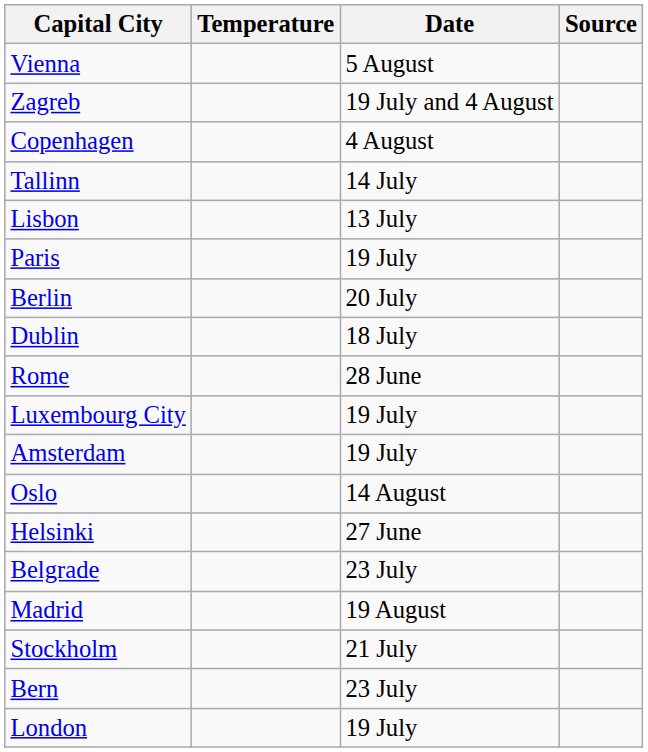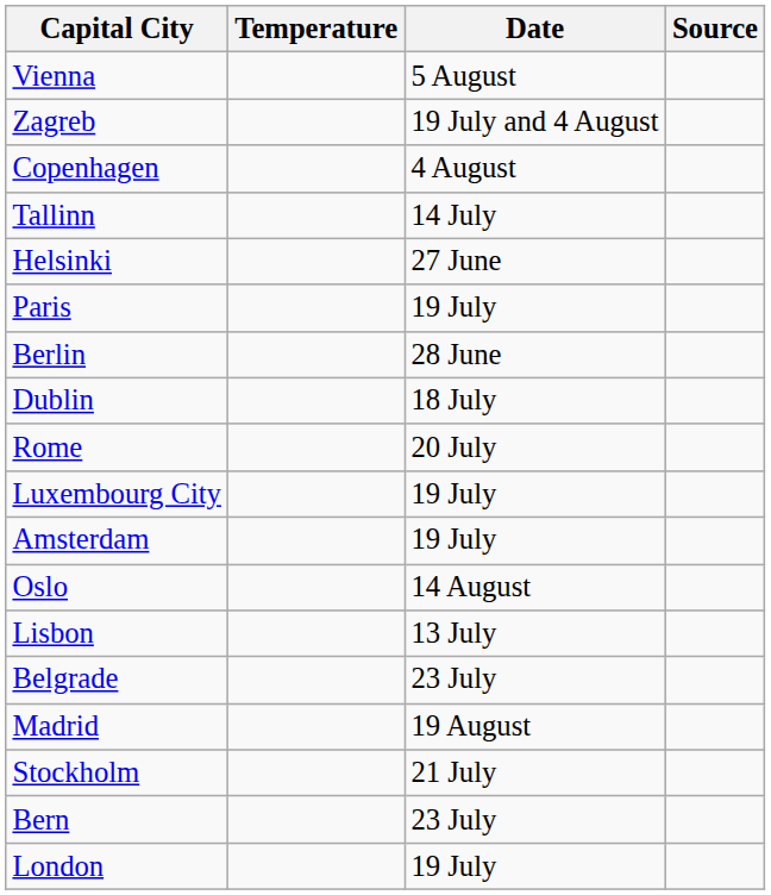rows swapped: Helsinki <-> Lisbon
Berlin | Date: 20 July -> 28 June
Rome | Date: 28 June -> 20 July
